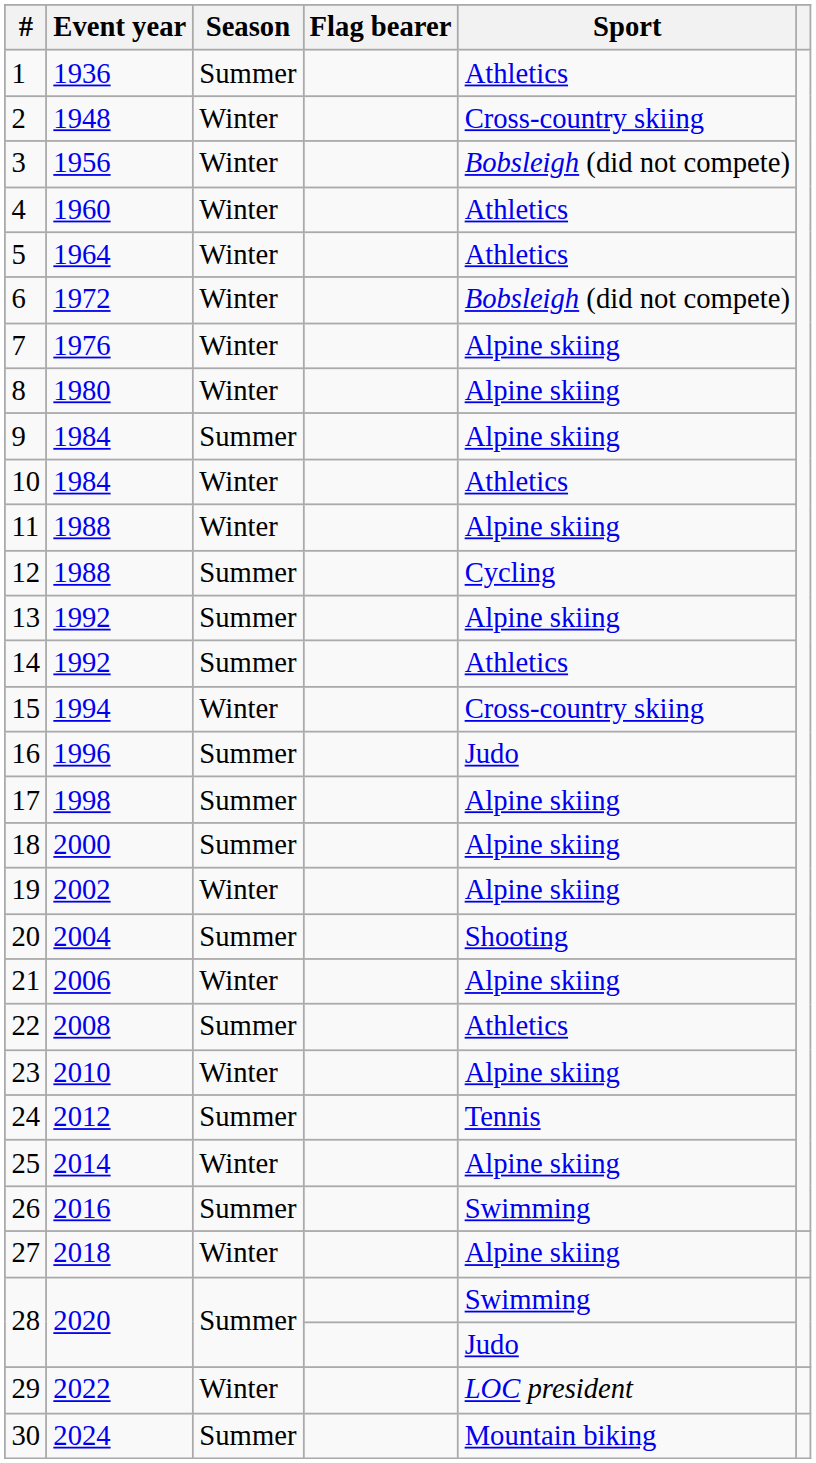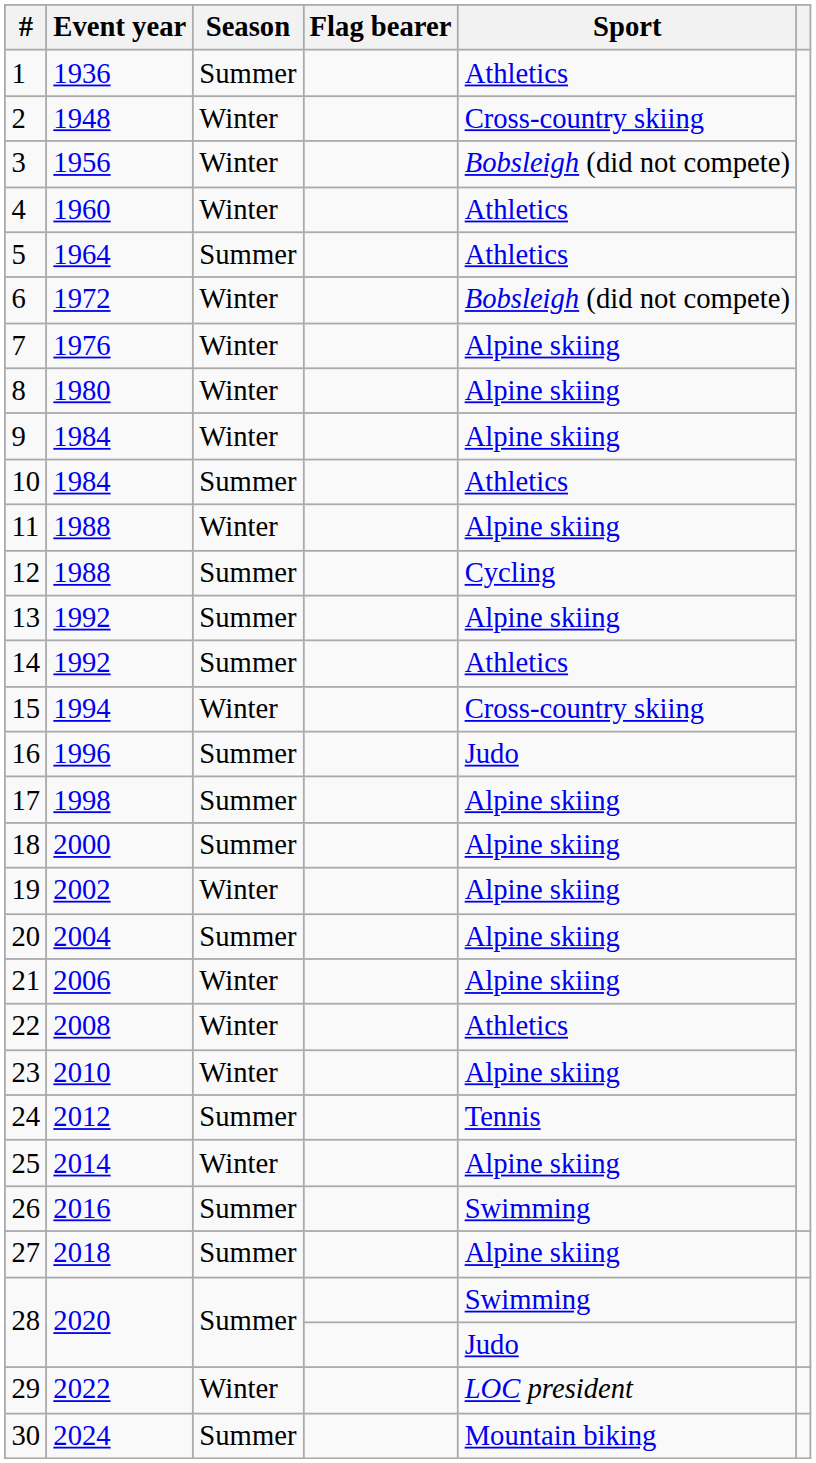5 | Season: Winter -> Summer
9 | Season: Summer -> Winter
10 | Season: Winter -> Summer
20 | Sport: Shooting -> Alpine skiing
22 | Season: Summer -> Winter
27 | Season: Winter -> Summer
